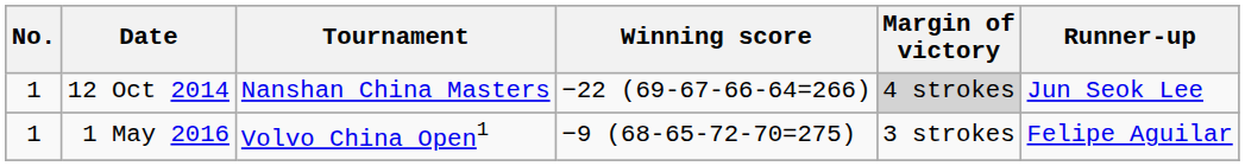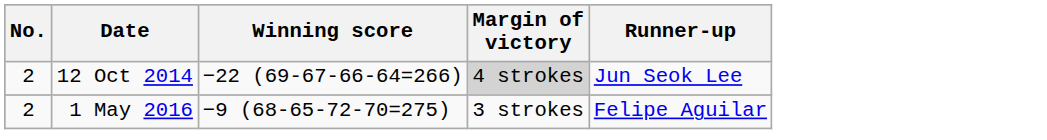- column: Tournament | Nanshan China Masters | Volvo China Open1
12 Oct 2014 | No.: 1 -> 2
1 May 2016 | No.: 1 -> 2
